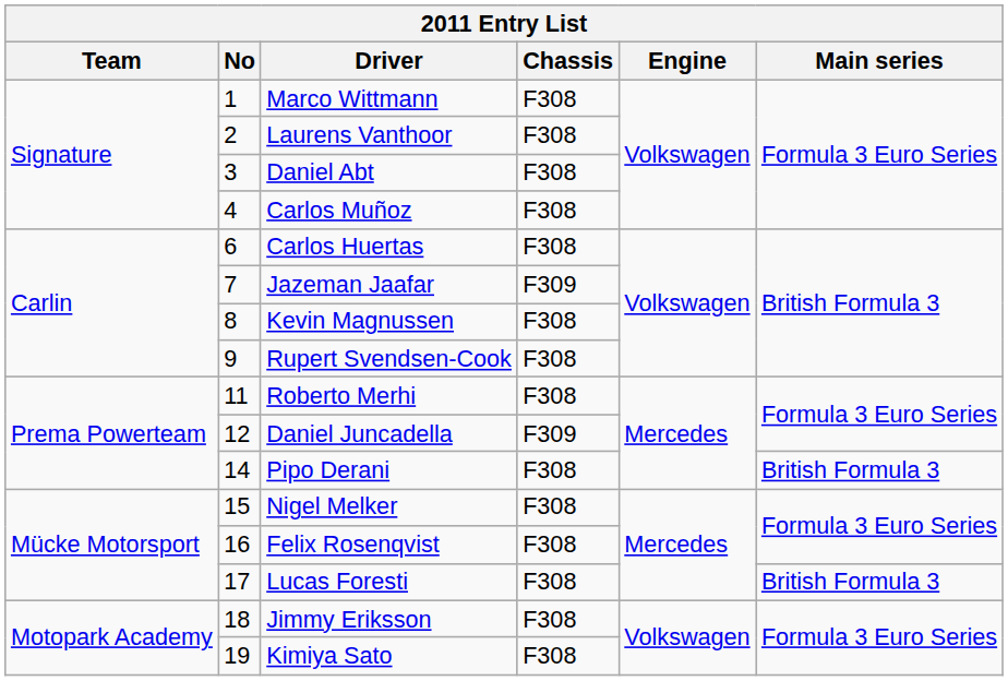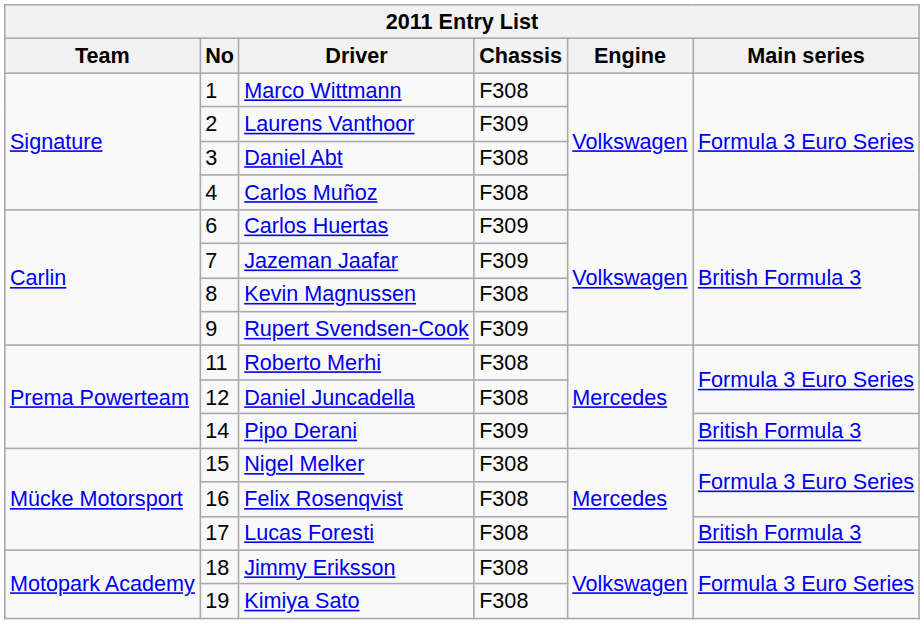Laurens Vanthoor | Chassis: F308 -> F309
Carlos Huertas | Chassis: F308 -> F309
Rupert Svendsen-Cook | Chassis: F308 -> F309
Daniel Juncadella | Chassis: F309 -> F308
Pipo Derani | Chassis: F308 -> F309
